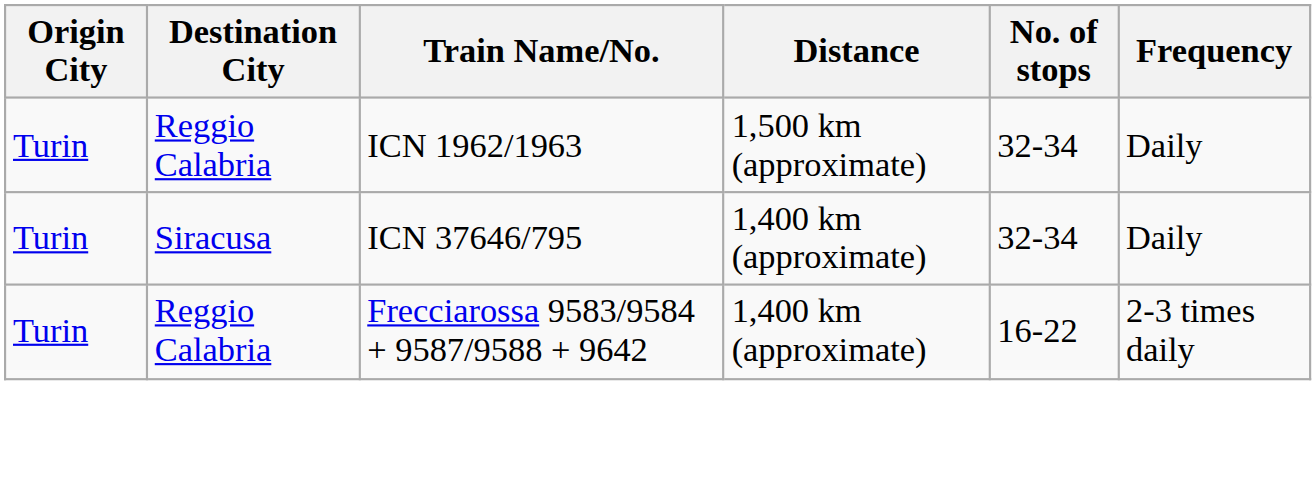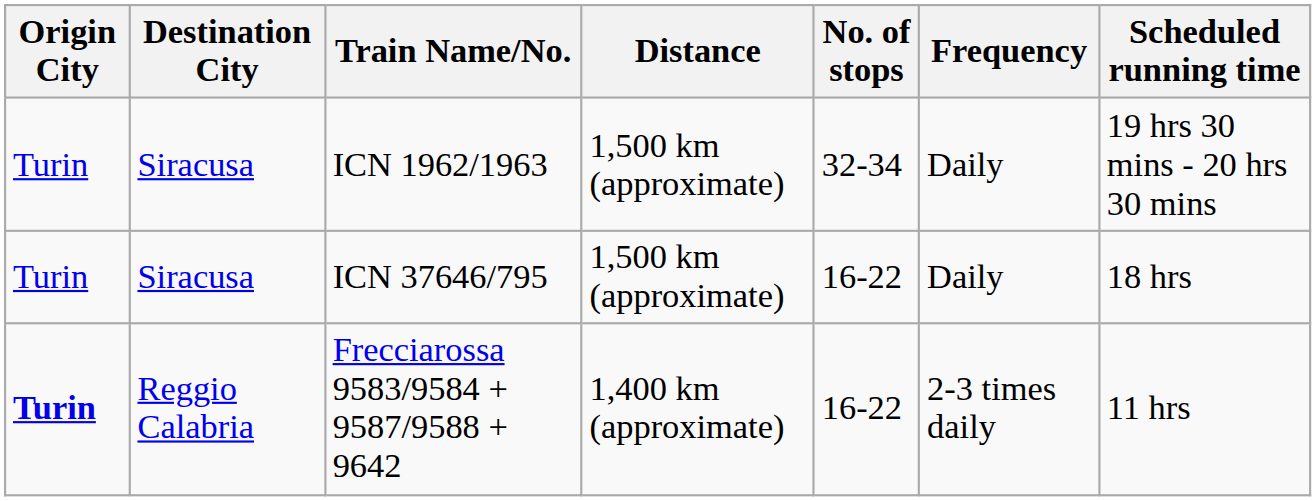+ column: Scheduled running time | 19 hrs 30 mins - 20 hrs 30 mins | 18 hrs | 11 hrs
ICN 1962/1963 | Destination City: Reggio Calabria -> Siracusa
ICN 37646/795 | Distance: 1,400 km (approximate) -> 1,500 km (approximate)
ICN 37646/795 | No. of stops: 32-34 -> 16-22
Frecciarossa 9583/9584 + 9587/9588 + 9642 | Origin City: normal -> bold
